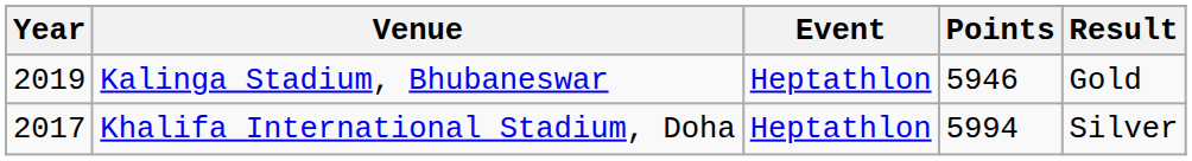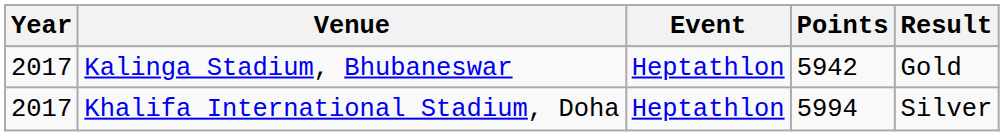Kalinga Stadium, Bhubaneswar | Year: 2019 -> 2017
Kalinga Stadium, Bhubaneswar | Points: 5946 -> 5942
